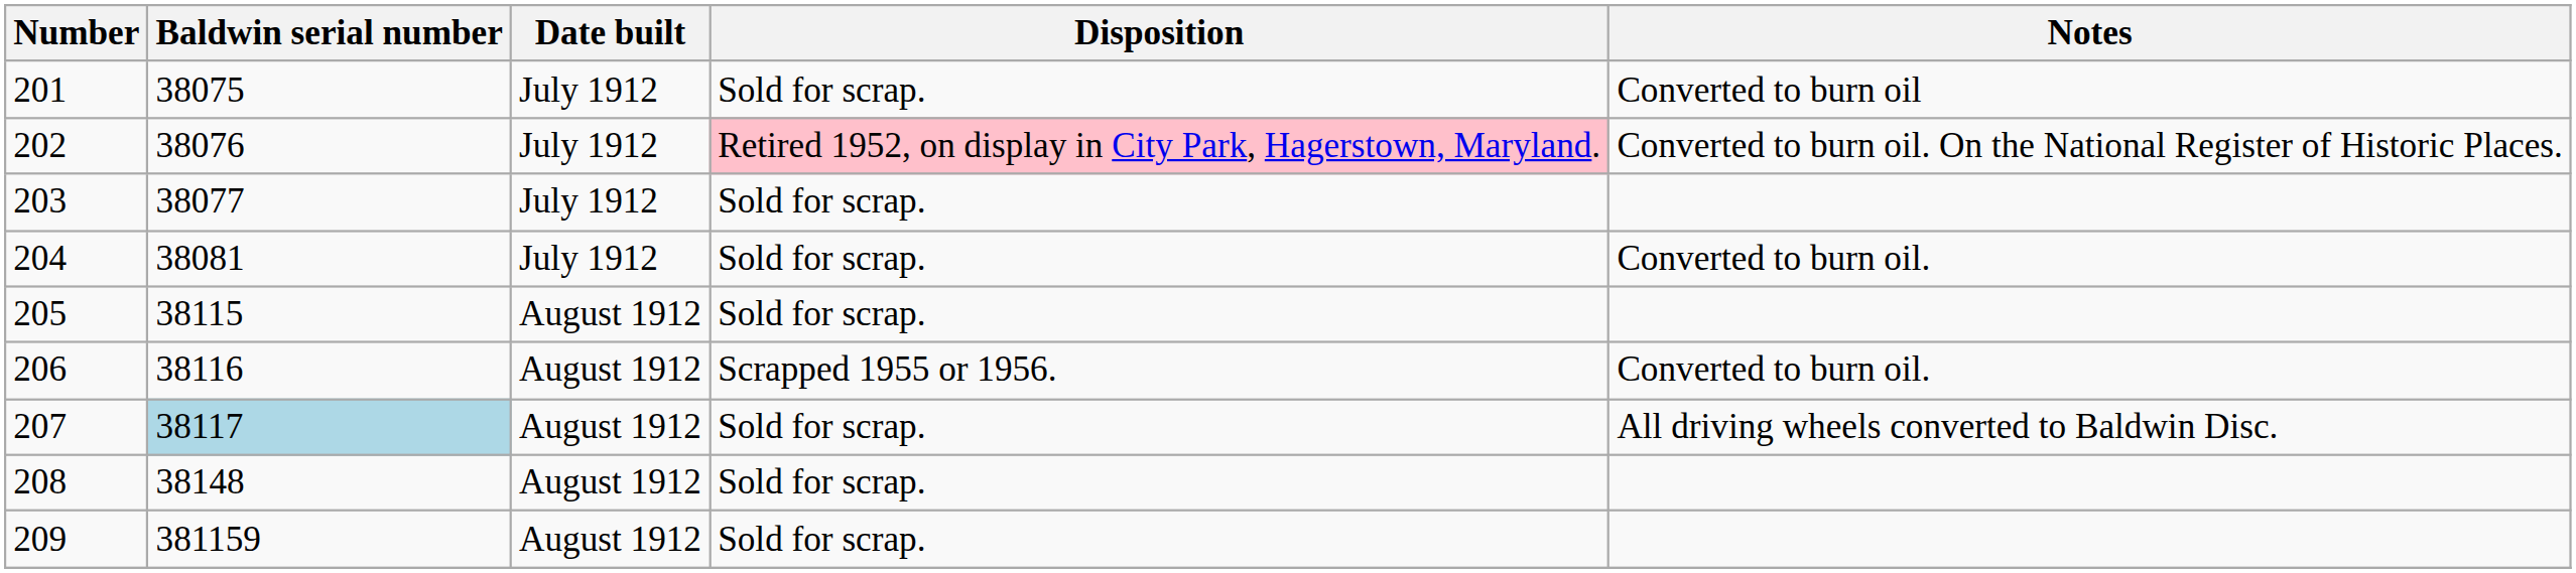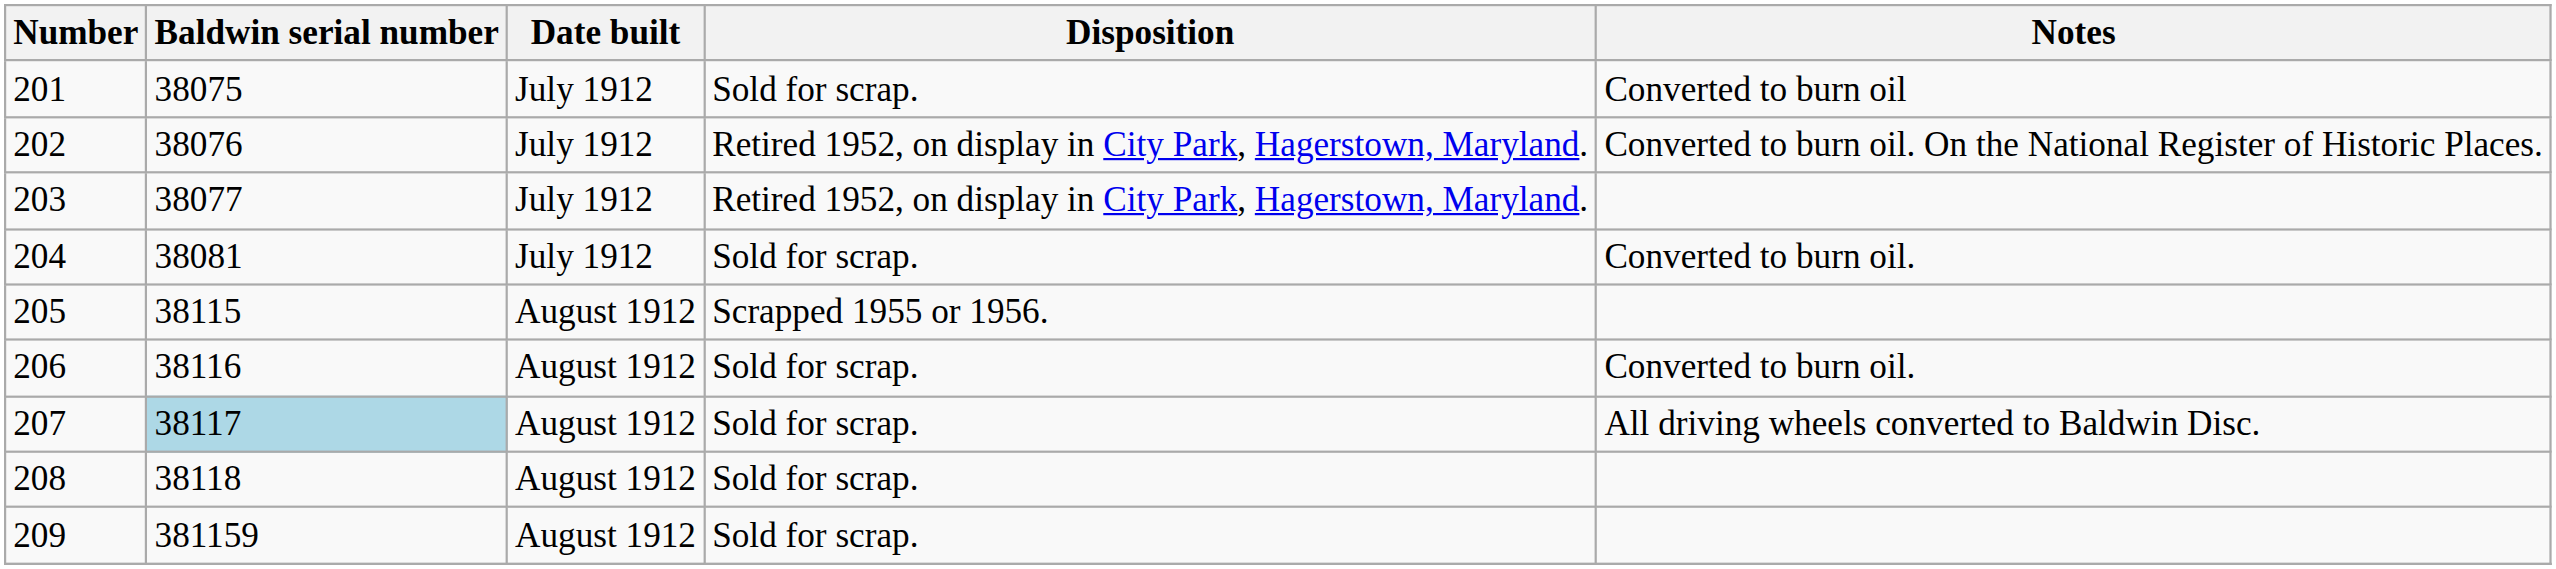202 | Disposition: pink background -> no background
203 | Disposition: Sold for scrap. -> Retired 1952, on display in City Park, Hagerstown, Maryland.
205 | Disposition: Sold for scrap. -> Scrapped 1955 or 1956.
206 | Disposition: Scrapped 1955 or 1956. -> Sold for scrap.
208 | Baldwin serial number: 38148 -> 38118
